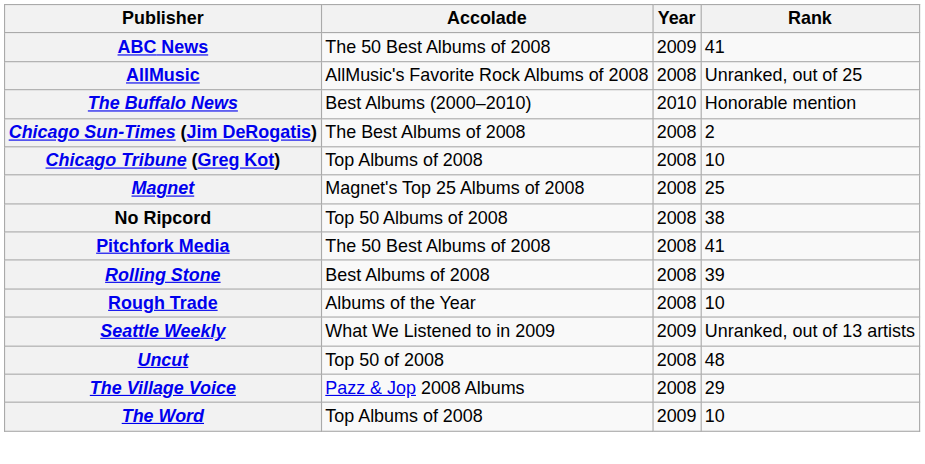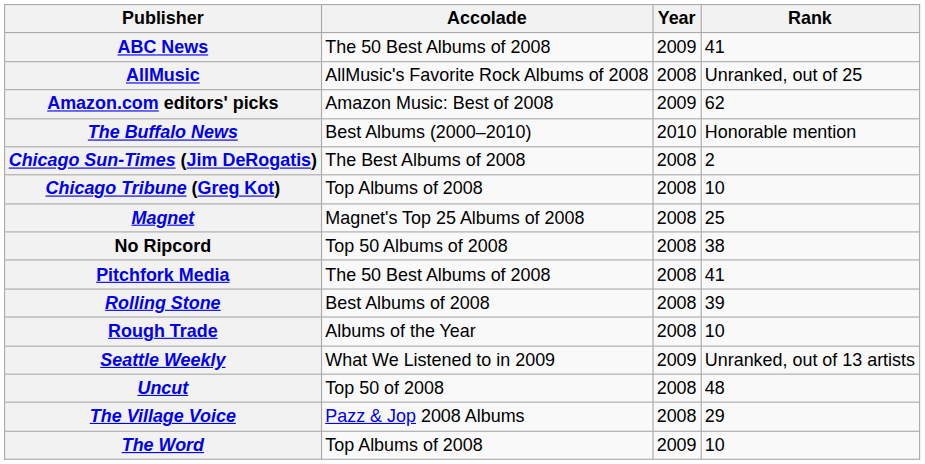+ row: Amazon.com editors' picks | Amazon Music: Best of 2008 | 2009 | 62
